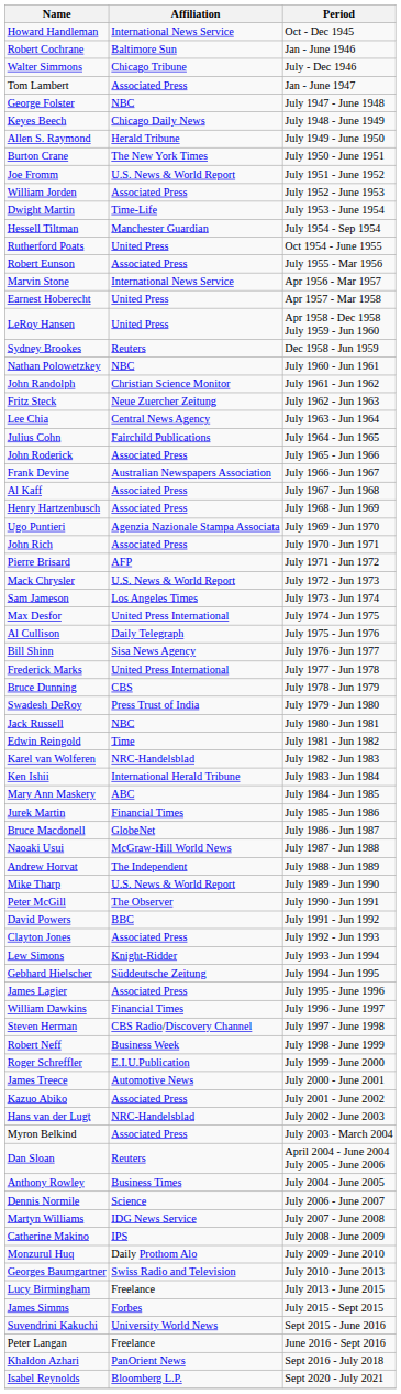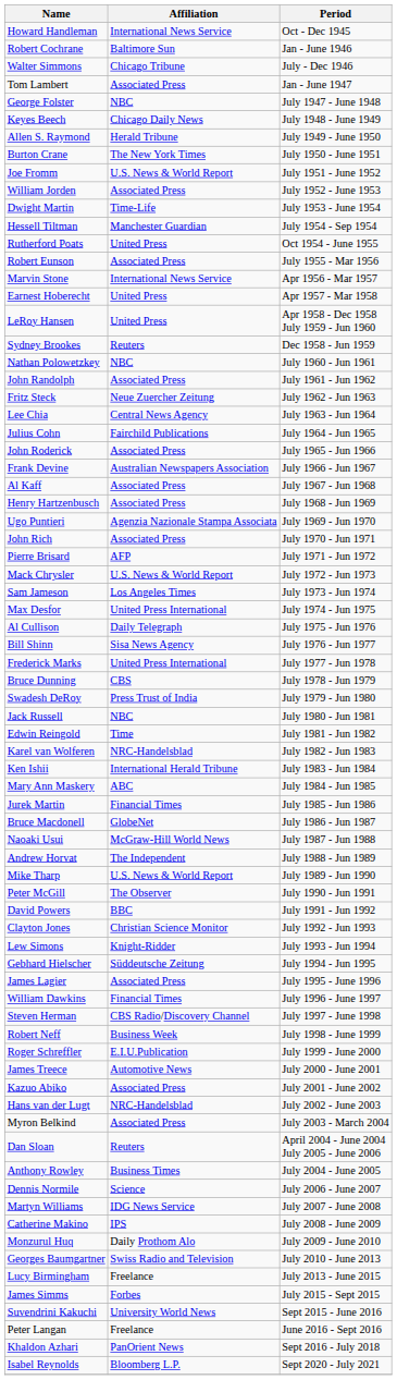John Randolph | Affiliation: Christian Science Monitor -> Associated Press
Clayton Jones | Affiliation: Associated Press -> Christian Science Monitor
